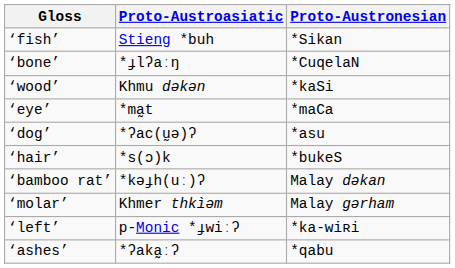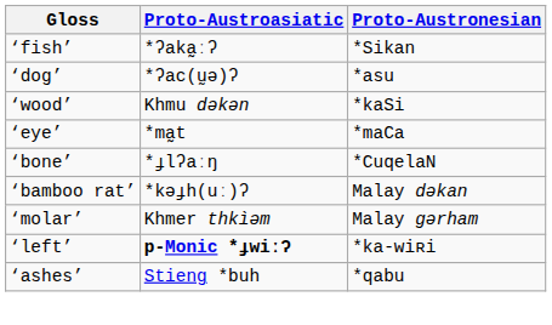‘fish’ | Proto-Austroasiatic: Stieng *buh -> *ʔaka̰ːʔ
rows swapped: ‘dog’ <-> ‘bone’
- row: ‘hair’ | *s(ɔ)k | *bukeS
‘left’ | Proto-Austroasiatic: normal -> bold
‘ashes’ | Proto-Austroasiatic: *ʔaka̰ːʔ -> Stieng *buh
